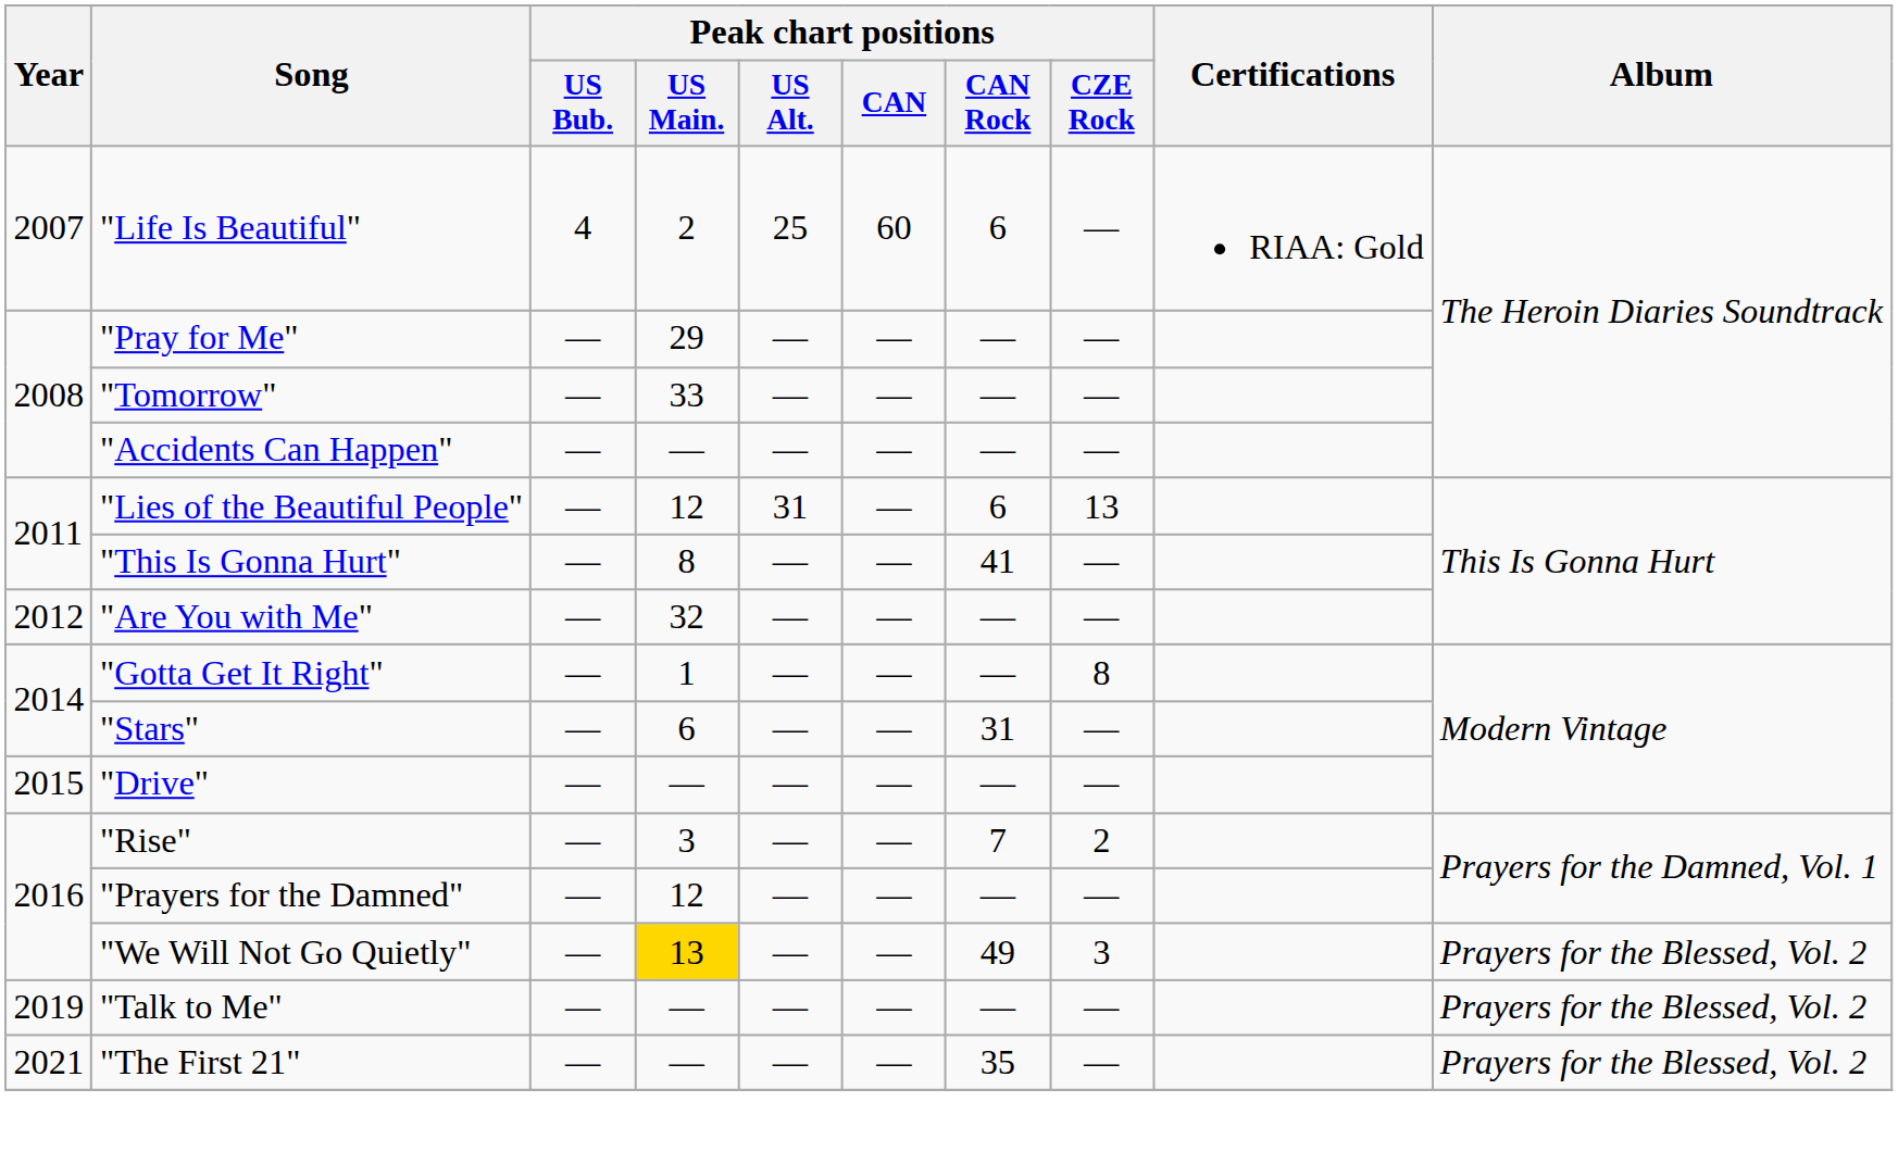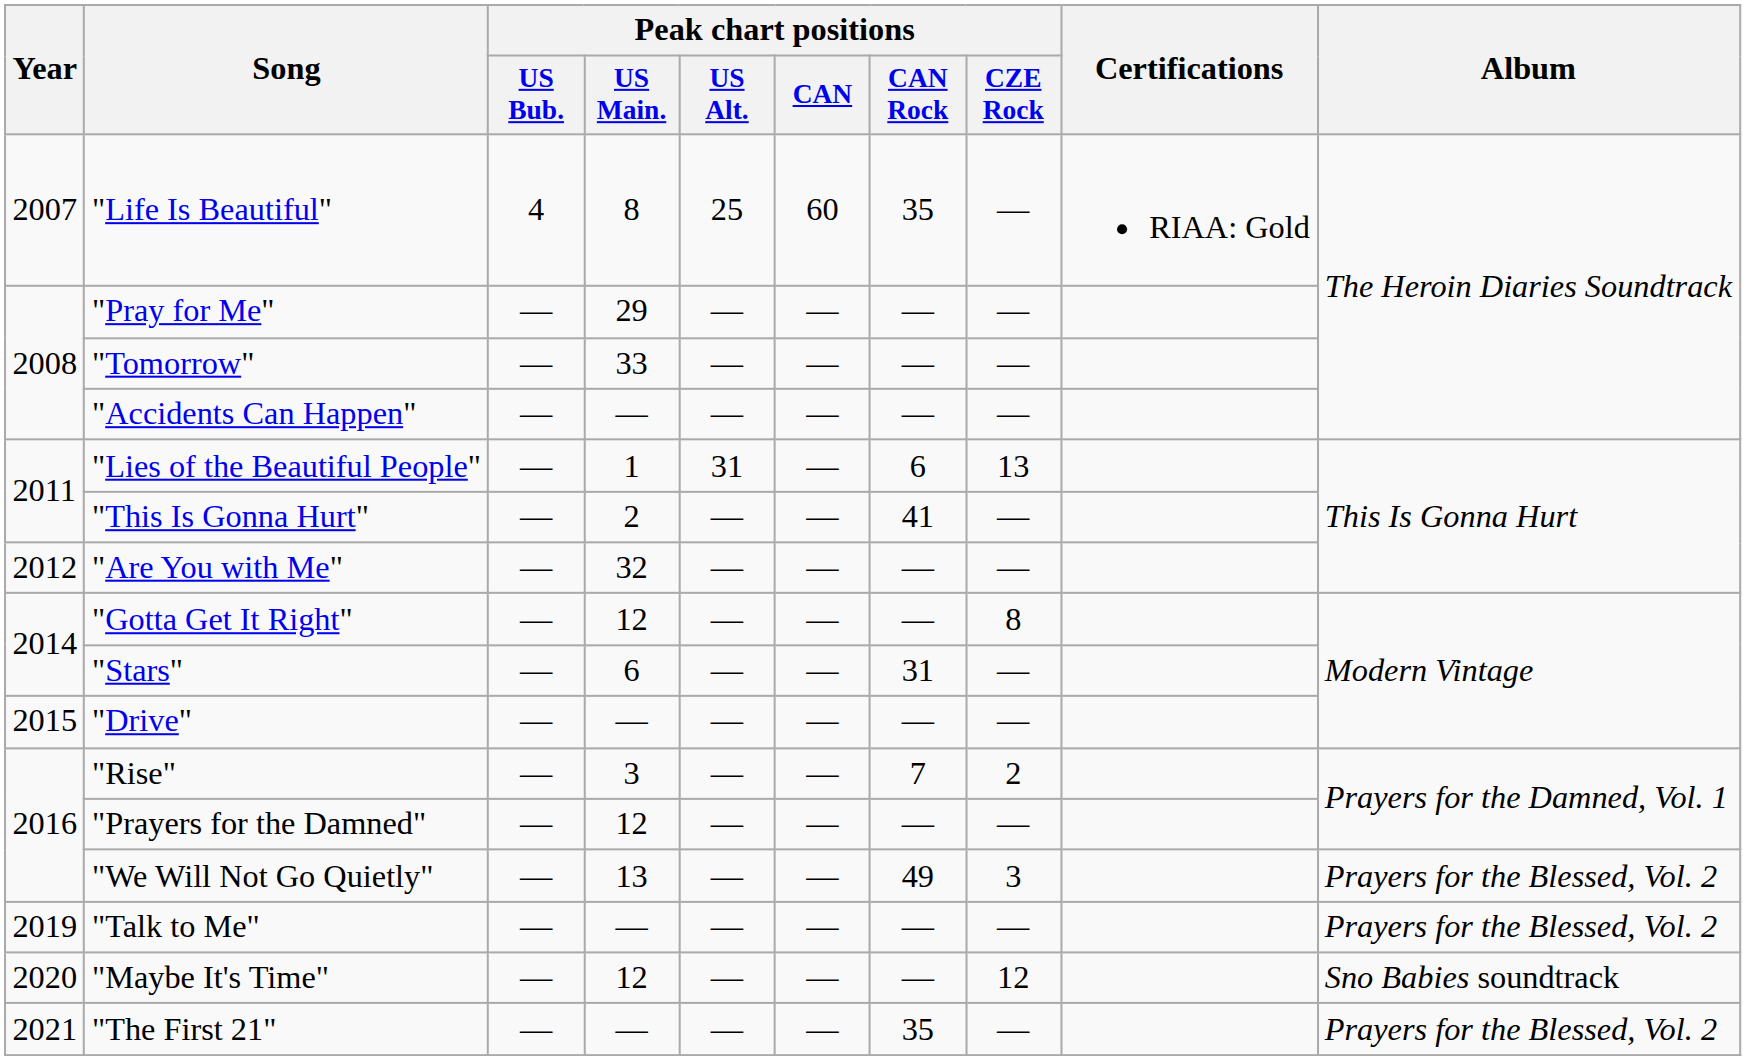"Life Is Beautiful" | Peak chart positions / US Main.: 2 -> 8
"Life Is Beautiful" | Peak chart positions / CAN Rock: 6 -> 35
"Lies of the Beautiful People" | Peak chart positions / US Main.: 12 -> 1
"This Is Gonna Hurt" | Peak chart positions / US Main.: 8 -> 2
"Gotta Get It Right" | Peak chart positions / US Main.: 1 -> 12
"We Will Not Go Quietly" | Peak chart positions / US Main.: gold background -> no background
+ row: 2020 | "Maybe It's Time" | — | 12 | — | — | — | 12 | Sno Babies soundtrack
